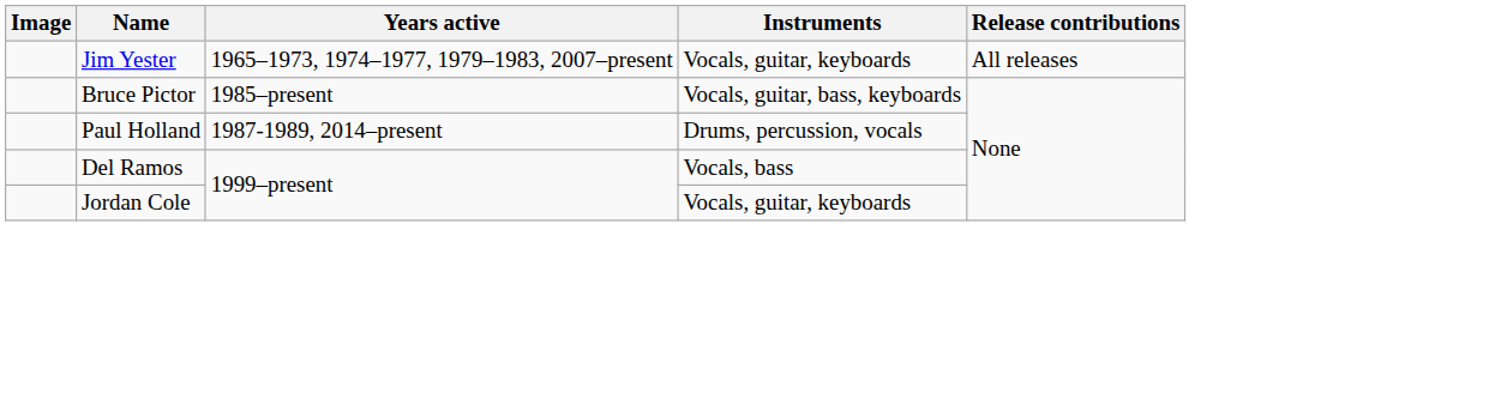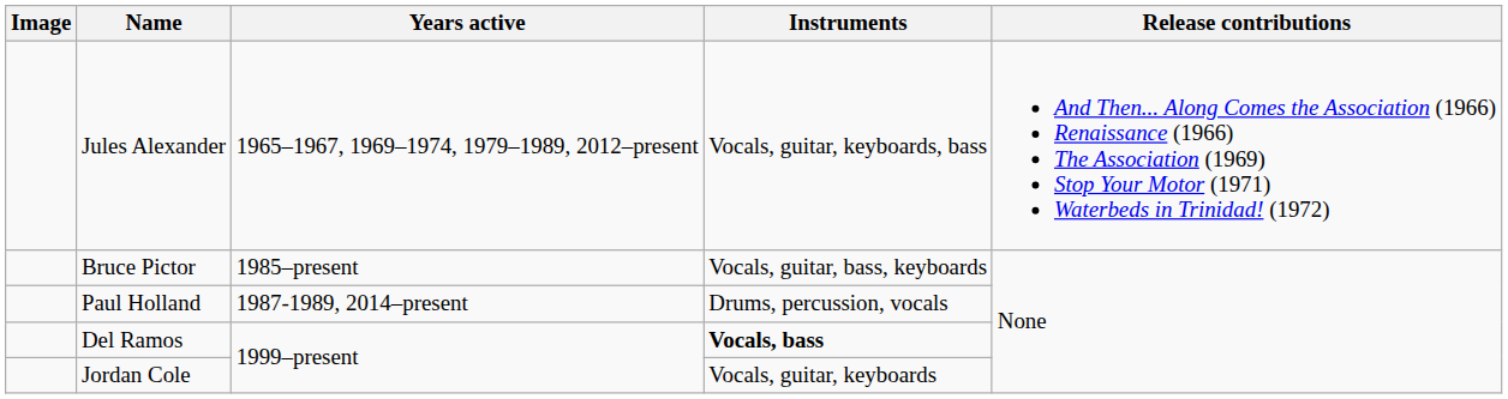+ row: Jules Alexander | 1965–1967, 1969–1974, 1979–1989, 2012–present | Vocals, guitar, keyboards, bass | And Then... Along Comes the Association (1966) Renaissance (1966) The Association (1969) Stop Your Motor (1971) Waterbeds in Trinidad! (1972)
- row: Jim Yester | 1965–1973, 1974–1977, 1979–1983, 2007–present | Vocals, guitar, keyboards | All releases
Del Ramos | Instruments: normal -> bold
